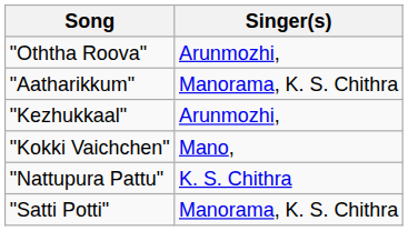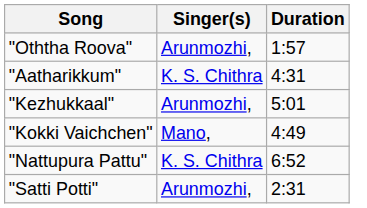+ column: Duration | 1:57 | 4:31 | 5:01 | 4:49 | 6:52 | 2:31
"Aatharikkum" | Singer(s): Manorama, K. S. Chithra -> K. S. Chithra
"Satti Potti" | Singer(s): Manorama, K. S. Chithra -> Arunmozhi,
